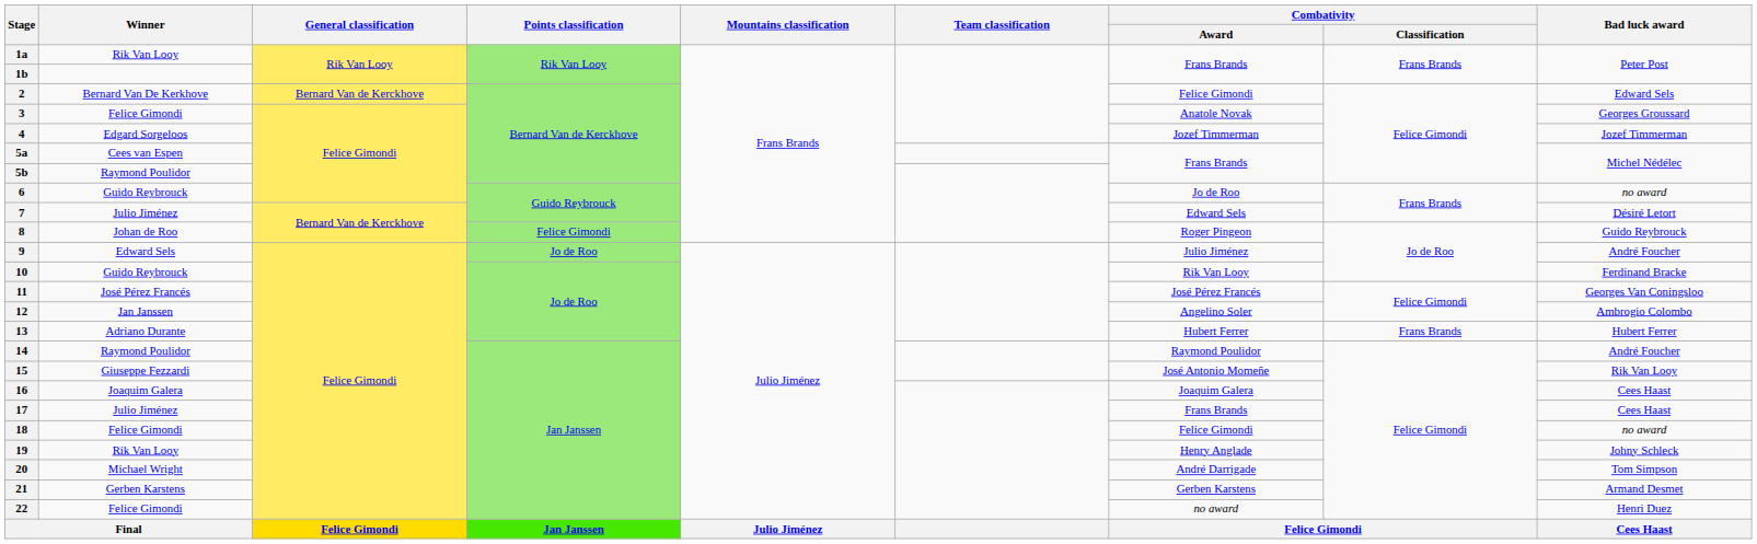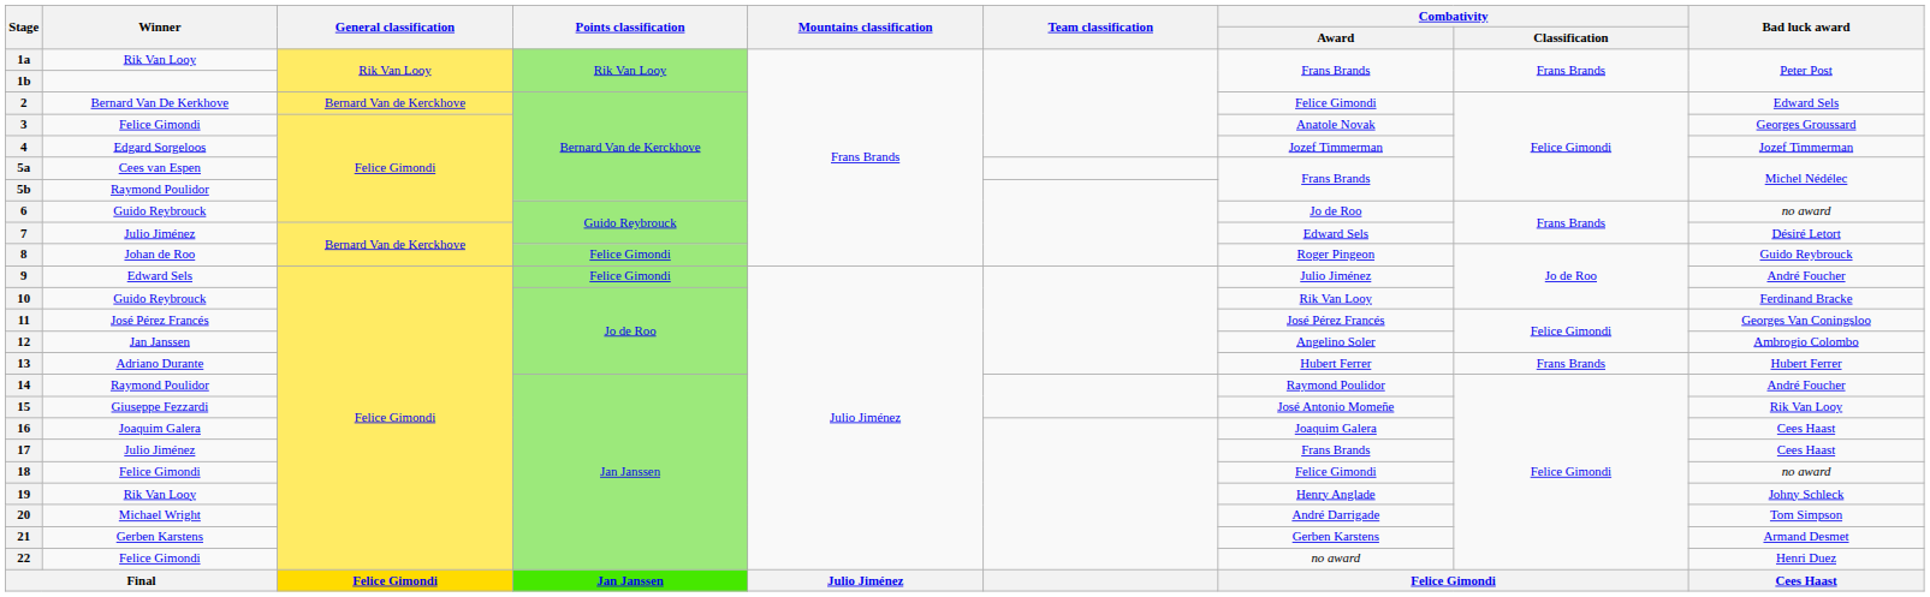9 | Points classification: Jo de Roo -> Felice Gimondi
